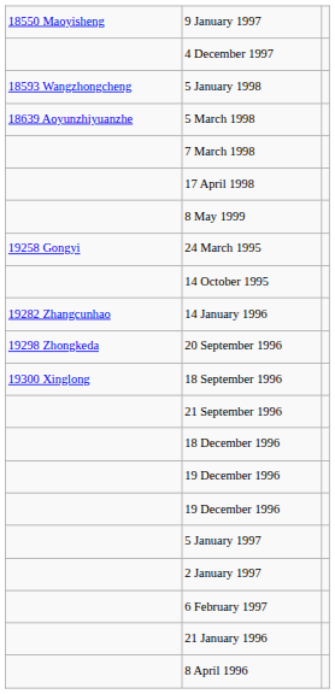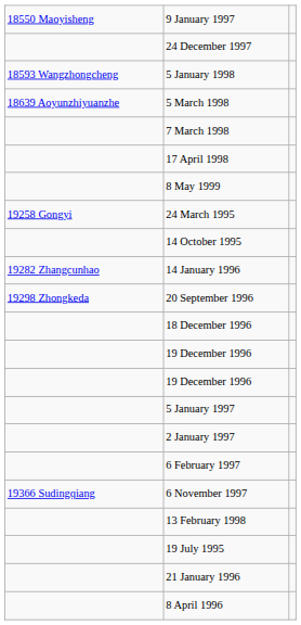- row: 4 December 1997
+ row: 24 December 1997
- row: 19300 Xinglong | 18 September 1996
- row: 21 September 1996
+ row: 19366 Sudingqiang | 6 November 1997
+ row: 13 February 1998
+ row: 19 July 1995
